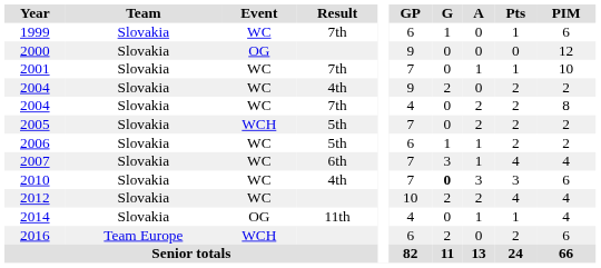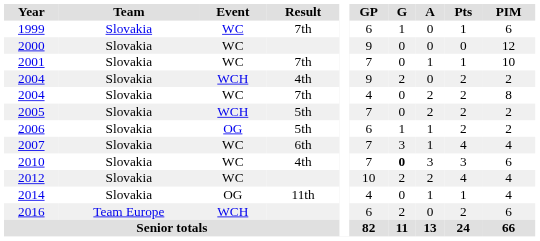2000 | Event: OG -> WC
2004 / 4th | Event: WC -> WCH
2006 | Event: WC -> OG
